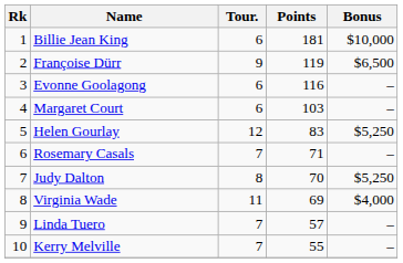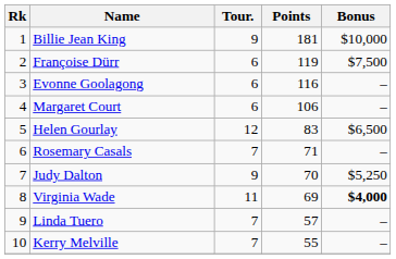Billie Jean King | Tour.: 6 -> 9
Françoise Dürr | Tour.: 9 -> 6
Françoise Dürr | Bonus: $6,500 -> $7,500
Margaret Court | Points: 103 -> 106
Helen Gourlay | Bonus: $5,250 -> $6,500
Judy Dalton | Tour.: 8 -> 9
Virginia Wade | Bonus: normal -> bold
